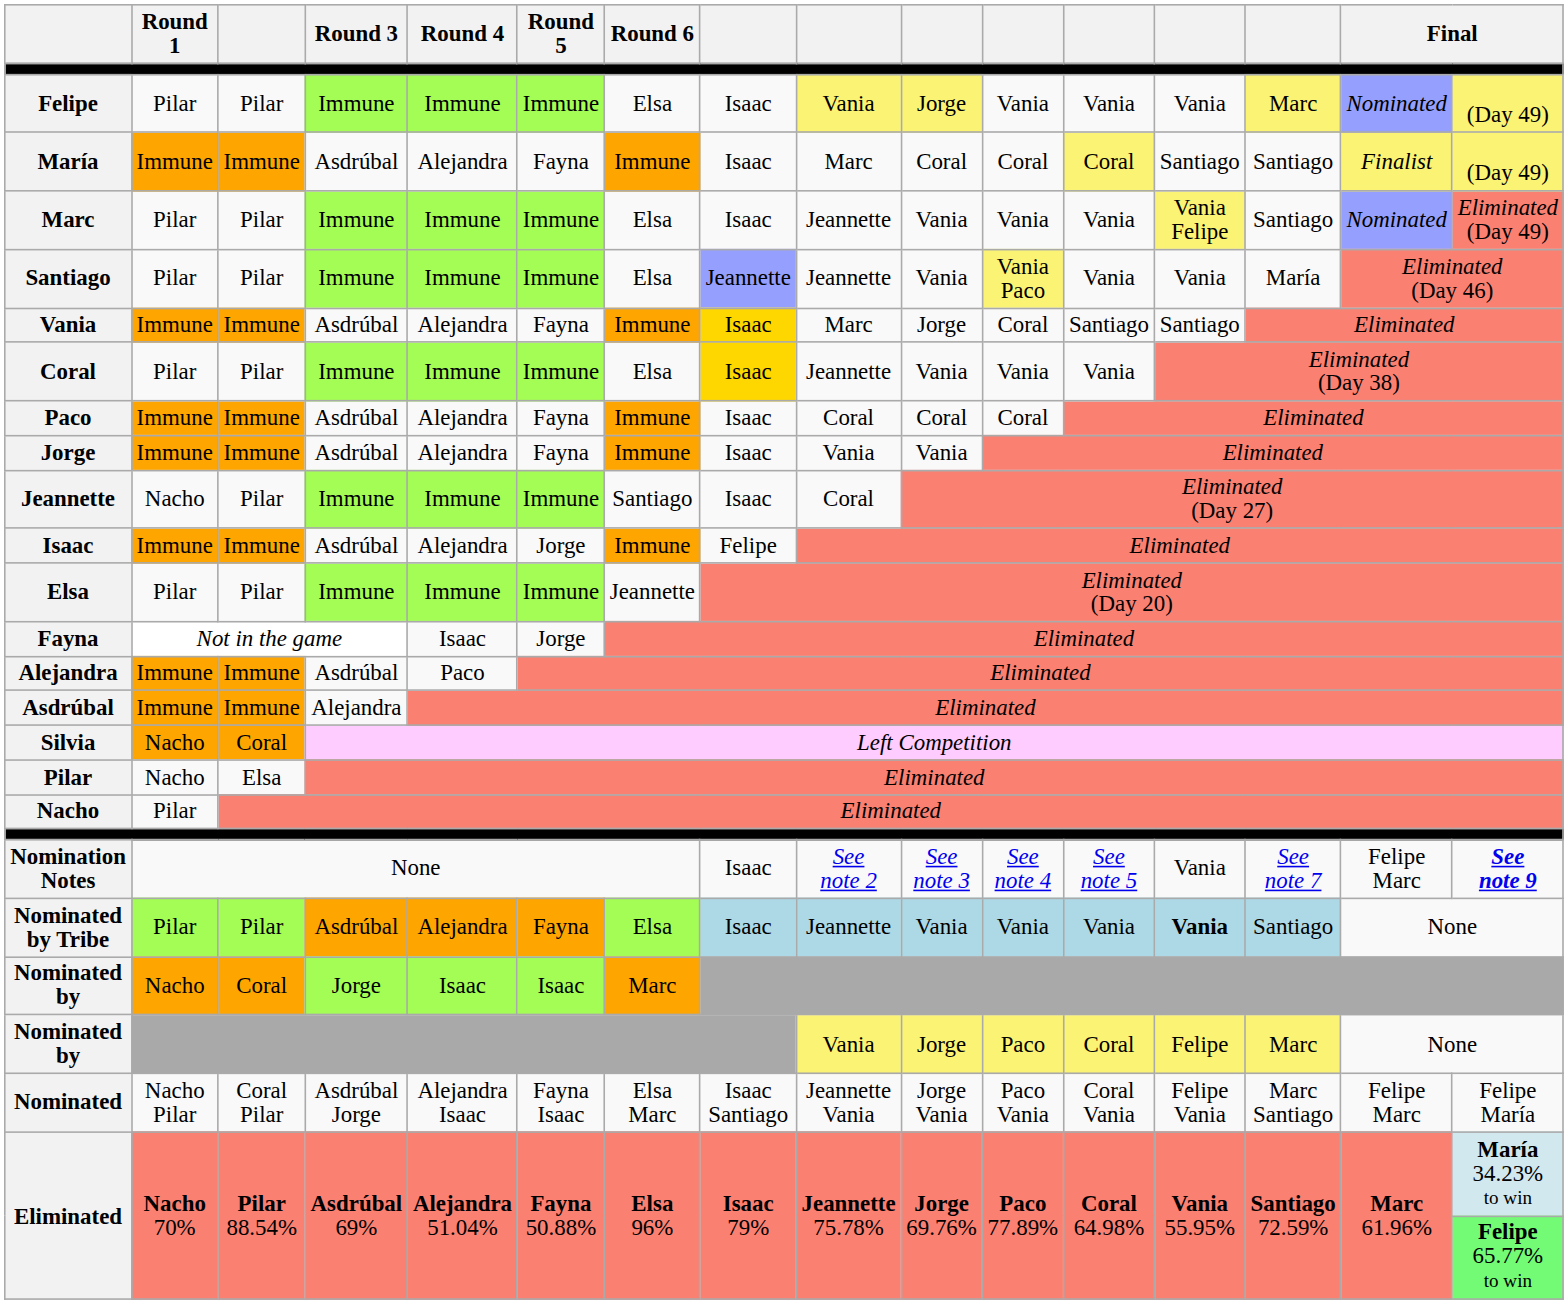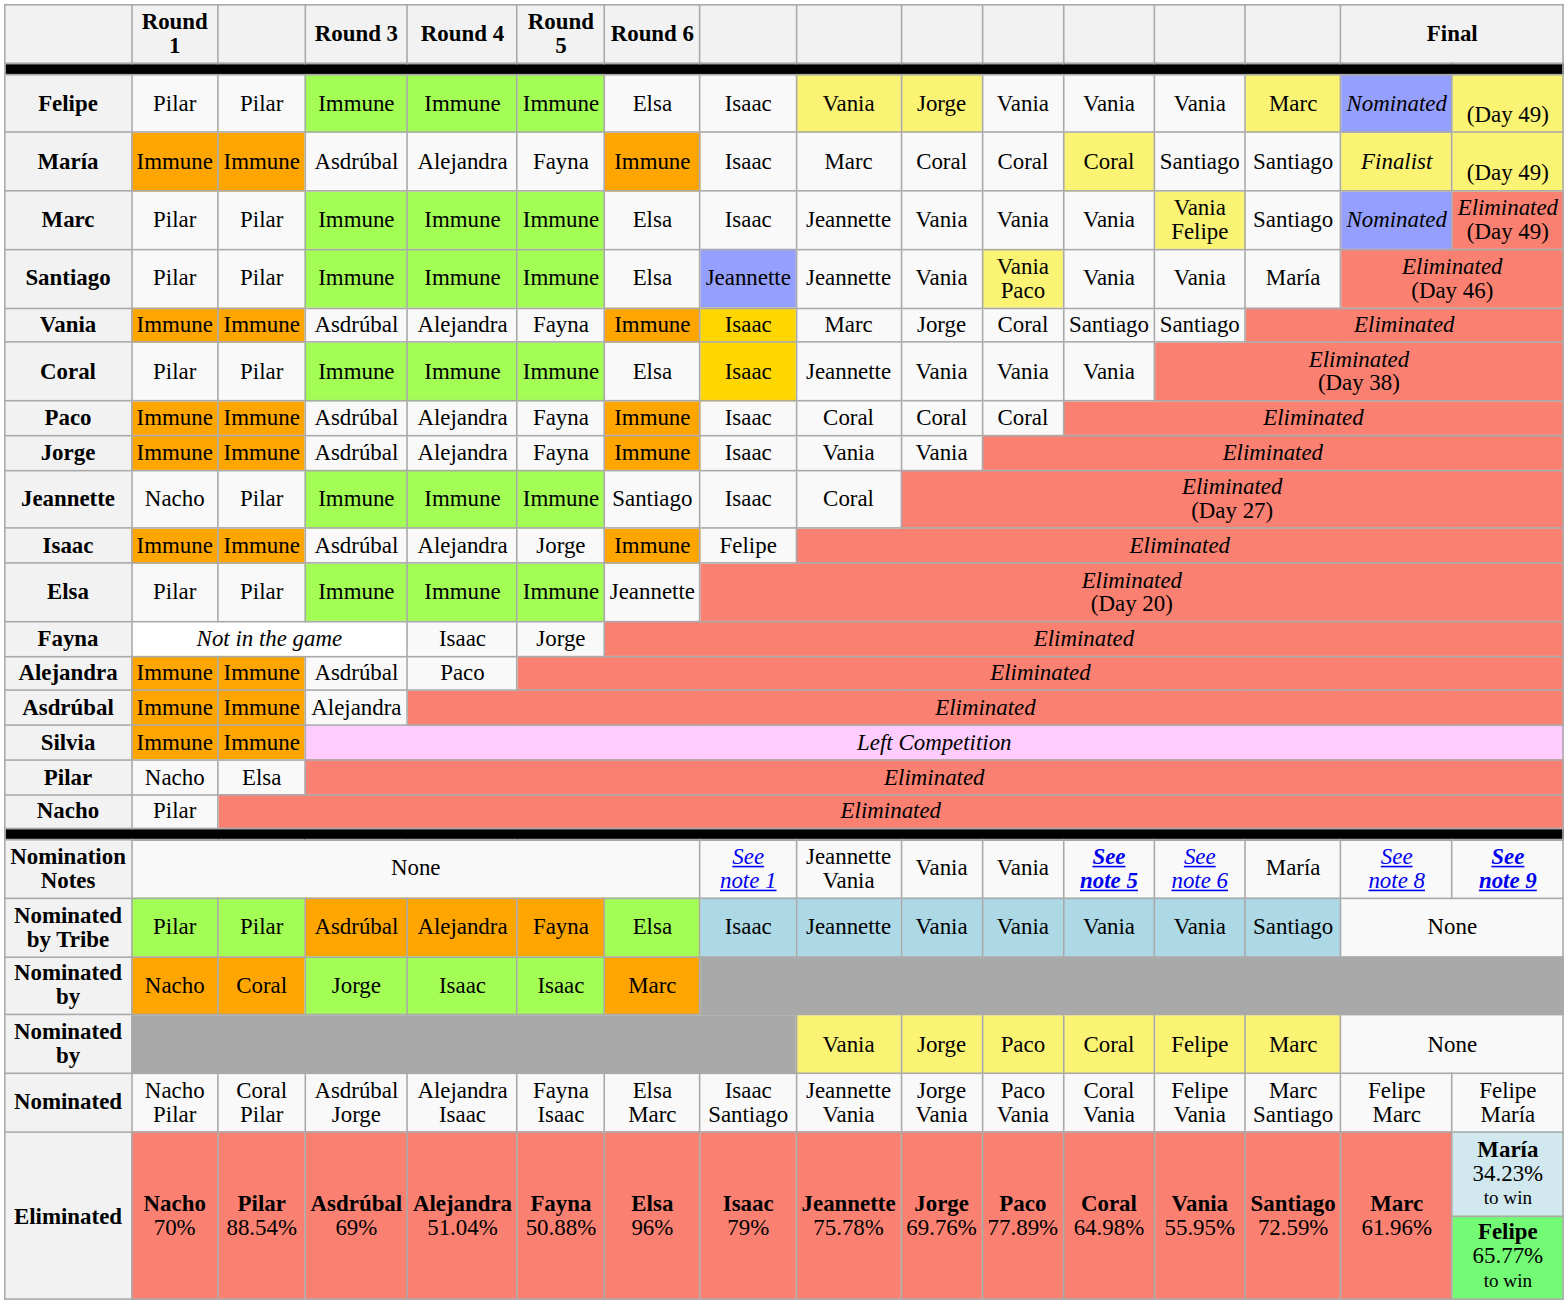Silvia | Round 1: Nacho -> Immune
Silvia | column 3: Coral -> Immune
Nomination Notes | column 8: Isaac -> See note 1
Nomination Notes | column 9: See note 2 -> Jeannette Vania
Nomination Notes | column 10: See note 3 -> Vania
Nomination Notes | column 11: See note 4 -> Vania
Nomination Notes | column 12: normal -> bold
Nomination Notes | column 13: Vania -> See note 6
Nomination Notes | column 14: See note 7 -> María
Nomination Notes | column 15: Felipe Marc -> See note 8
Nominated by Tribe | column 13: bold -> normal
